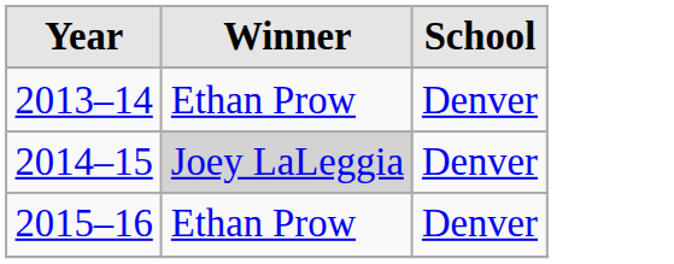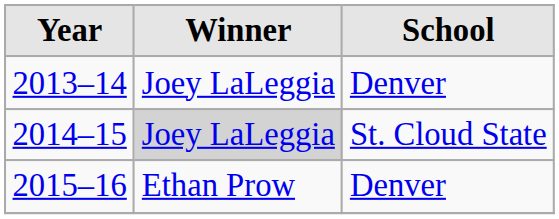2013–14 | Winner: Ethan Prow -> Joey LaLeggia
2014–15 | School: Denver -> St. Cloud State
